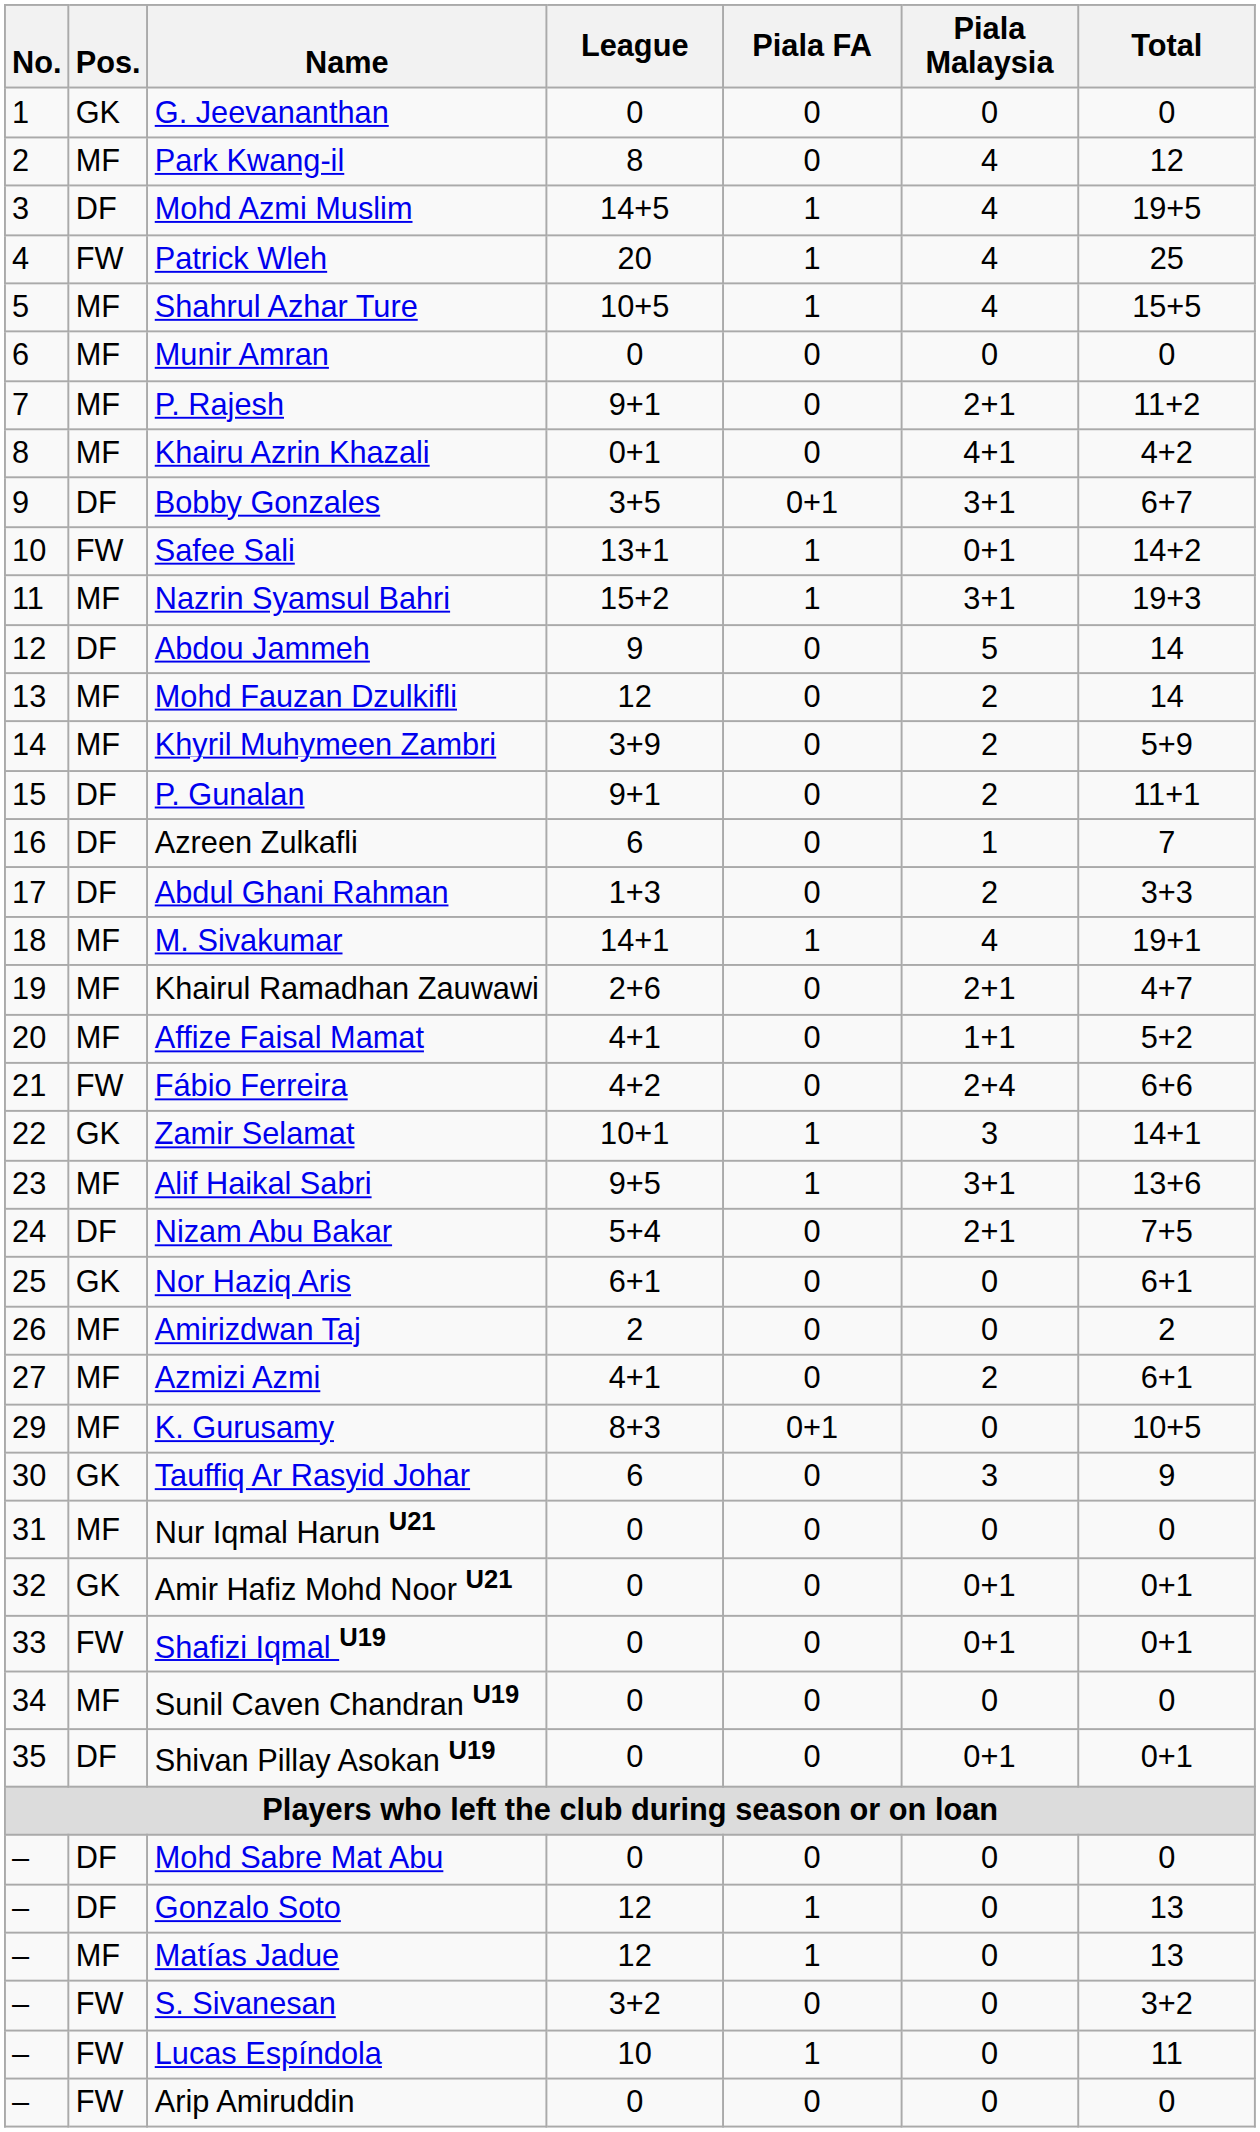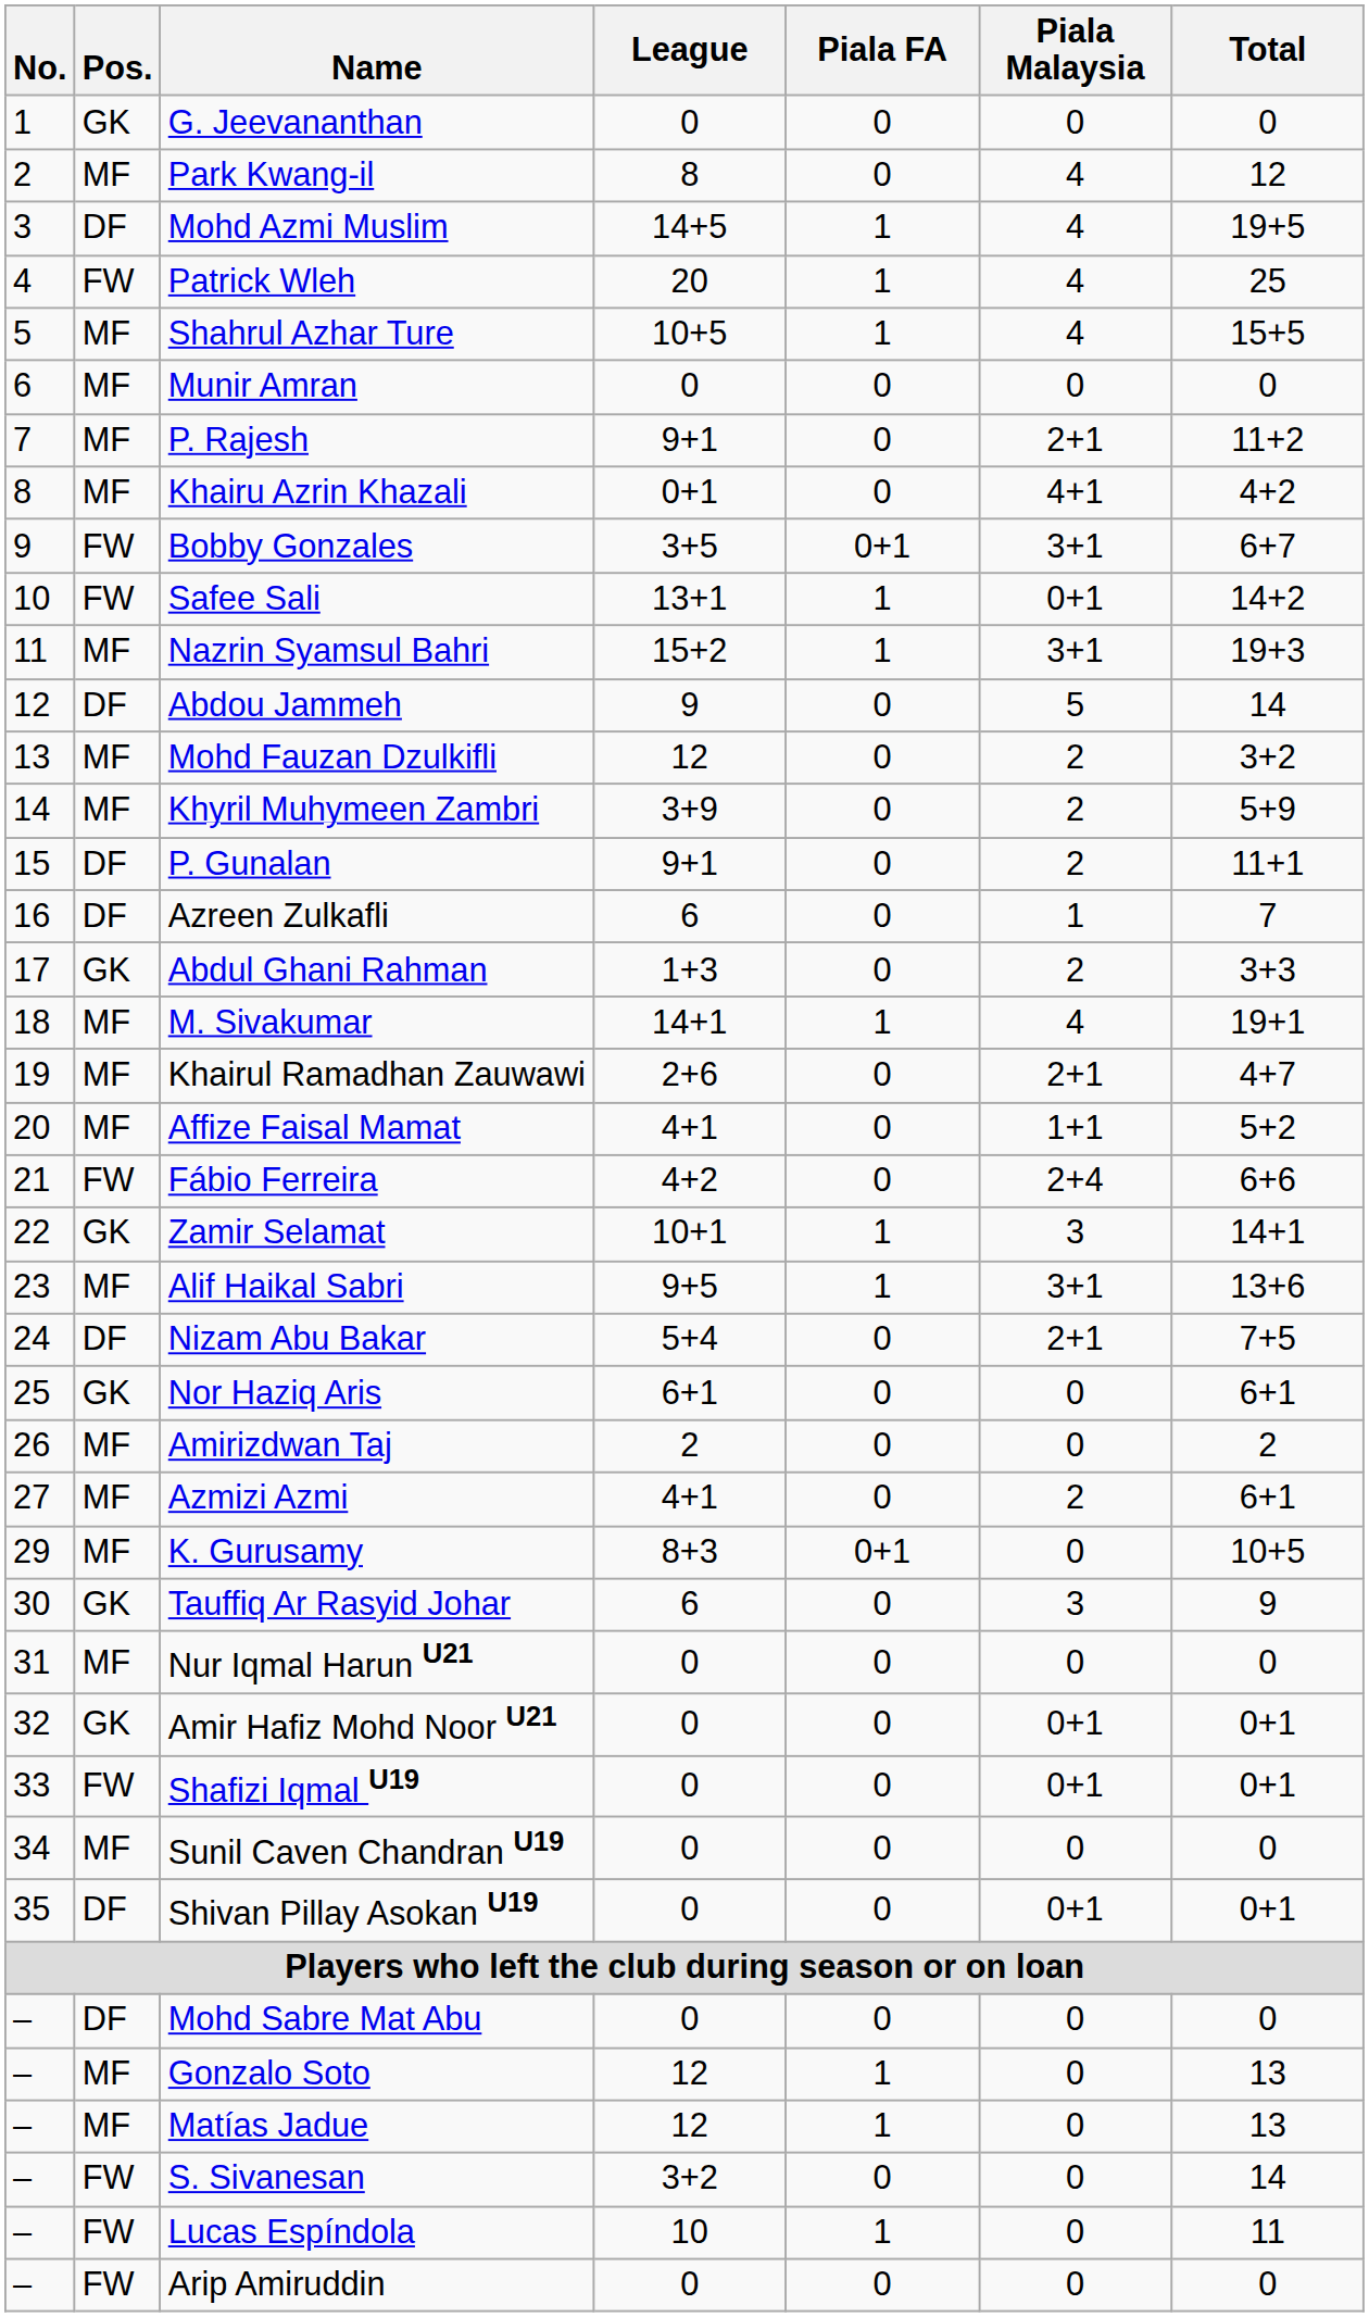Bobby Gonzales | Pos.: DF -> FW
Mohd Fauzan Dzulkifli | Total: 14 -> 3+2
Abdul Ghani Rahman | Pos.: DF -> GK
Gonzalo Soto | Pos.: DF -> MF
S. Sivanesan | Total: 3+2 -> 14
